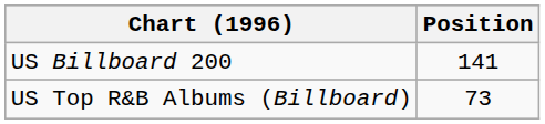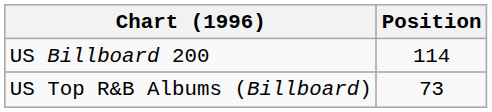US Billboard 200 | Position: 141 -> 114
